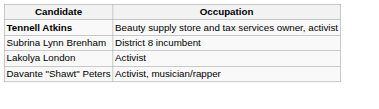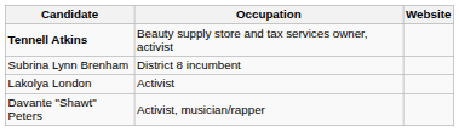+ column: Website
